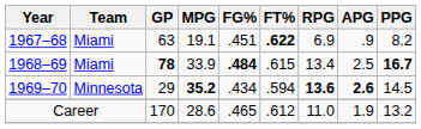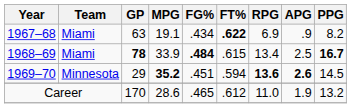1967–68 | FG%: .451 -> .434
1969–70 | FG%: .434 -> .451
